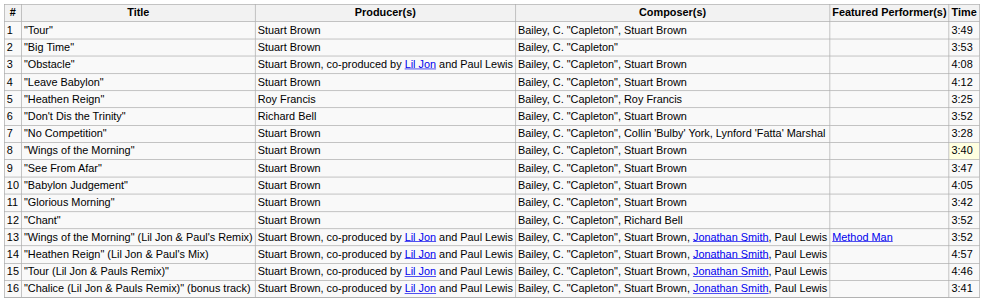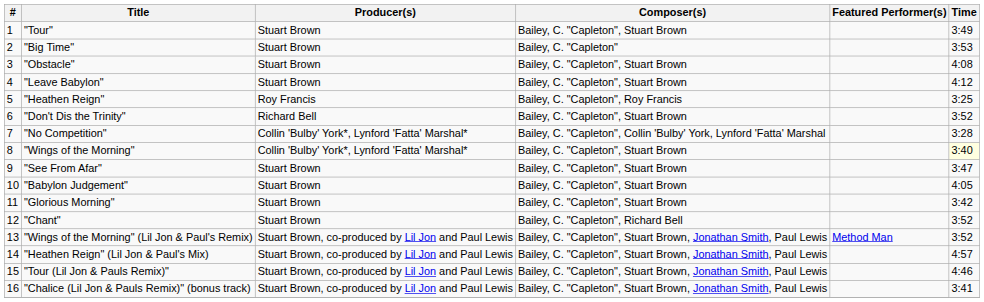"Obstacle" | Producer(s): Stuart Brown, co-produced by Lil Jon and Paul Lewis -> Stuart Brown
"No Competition" | Producer(s): Stuart Brown -> Collin 'Bulby' York*, Lynford 'Fatta' Marshal*
"Wings of the Morning" | Producer(s): Stuart Brown -> Collin 'Bulby' York*, Lynford 'Fatta' Marshal*
